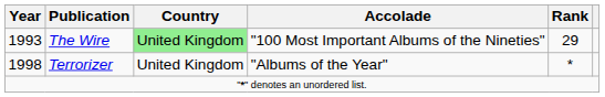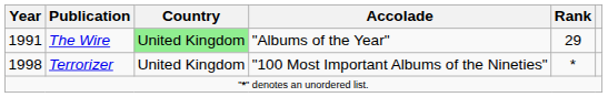The Wire | Year: 1993 -> 1991
The Wire | Accolade: "100 Most Important Albums of the Nineties" -> "Albums of the Year"
Terrorizer | Accolade: "Albums of the Year" -> "100 Most Important Albums of the Nineties"
